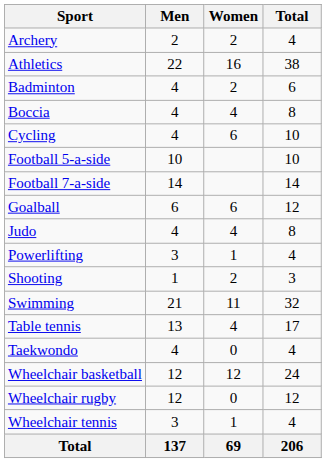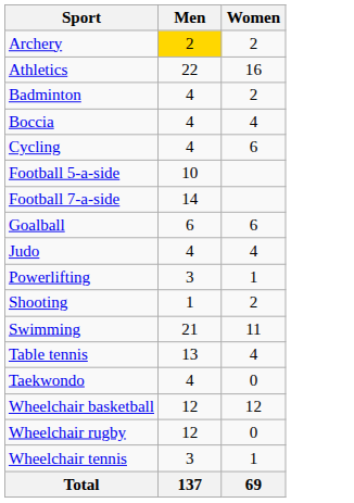- column: Total | 4 | 38 | 6 | 8 | 10 | 10 | 14 | 12 | 8 | 4 | 3 | 32 | 17 | 4 | 24 | 12 | 4 | 206
Archery | Men: no background -> gold background
